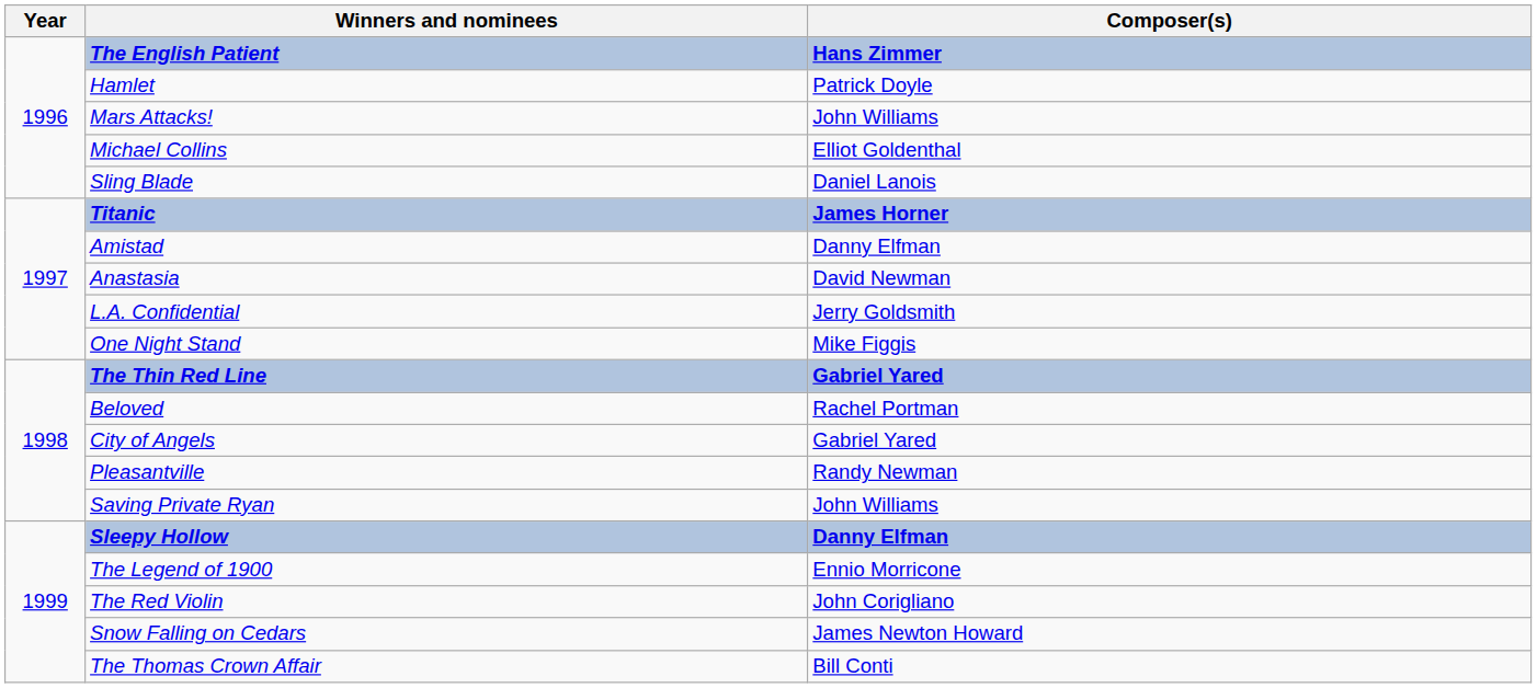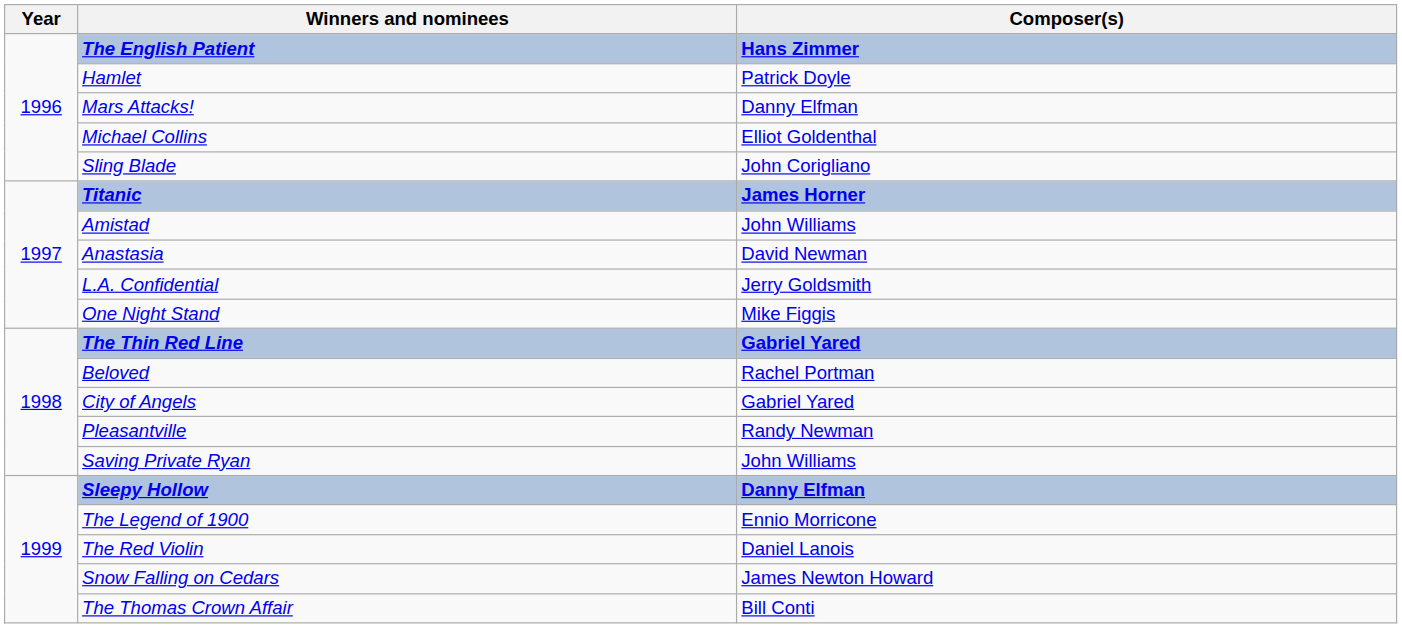Mars Attacks! | Composer(s): John Williams -> Danny Elfman
Sling Blade | Composer(s): Daniel Lanois -> John Corigliano
Amistad | Composer(s): Danny Elfman -> John Williams
The Red Violin | Composer(s): John Corigliano -> Daniel Lanois
